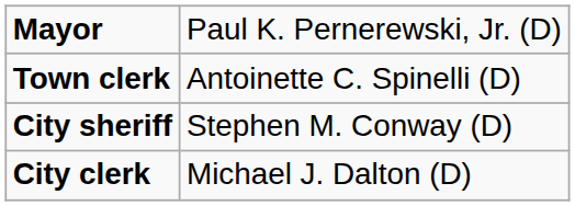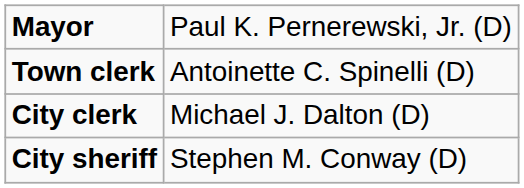rows swapped: City sheriff <-> City clerk
